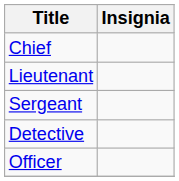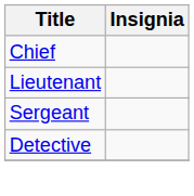- row: Officer
